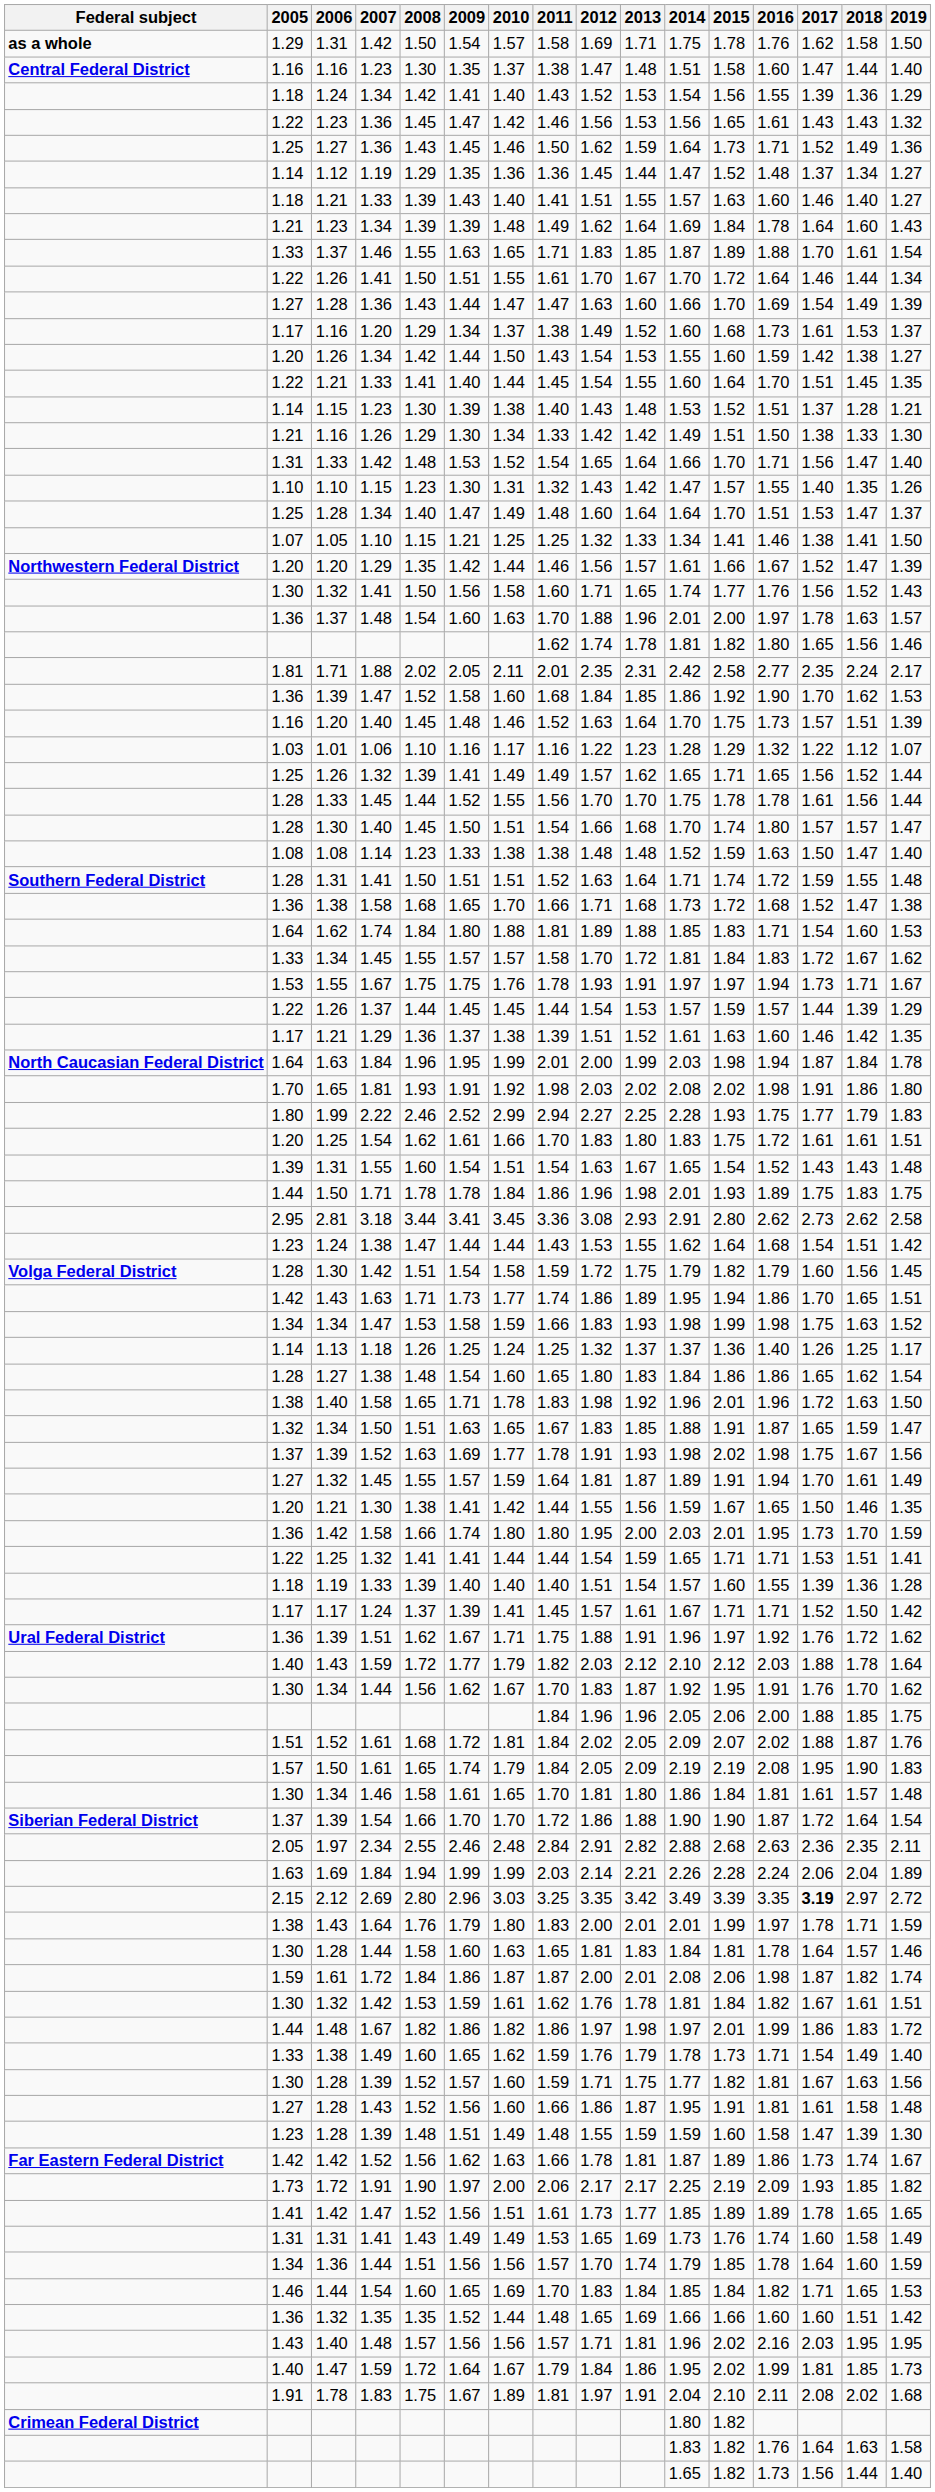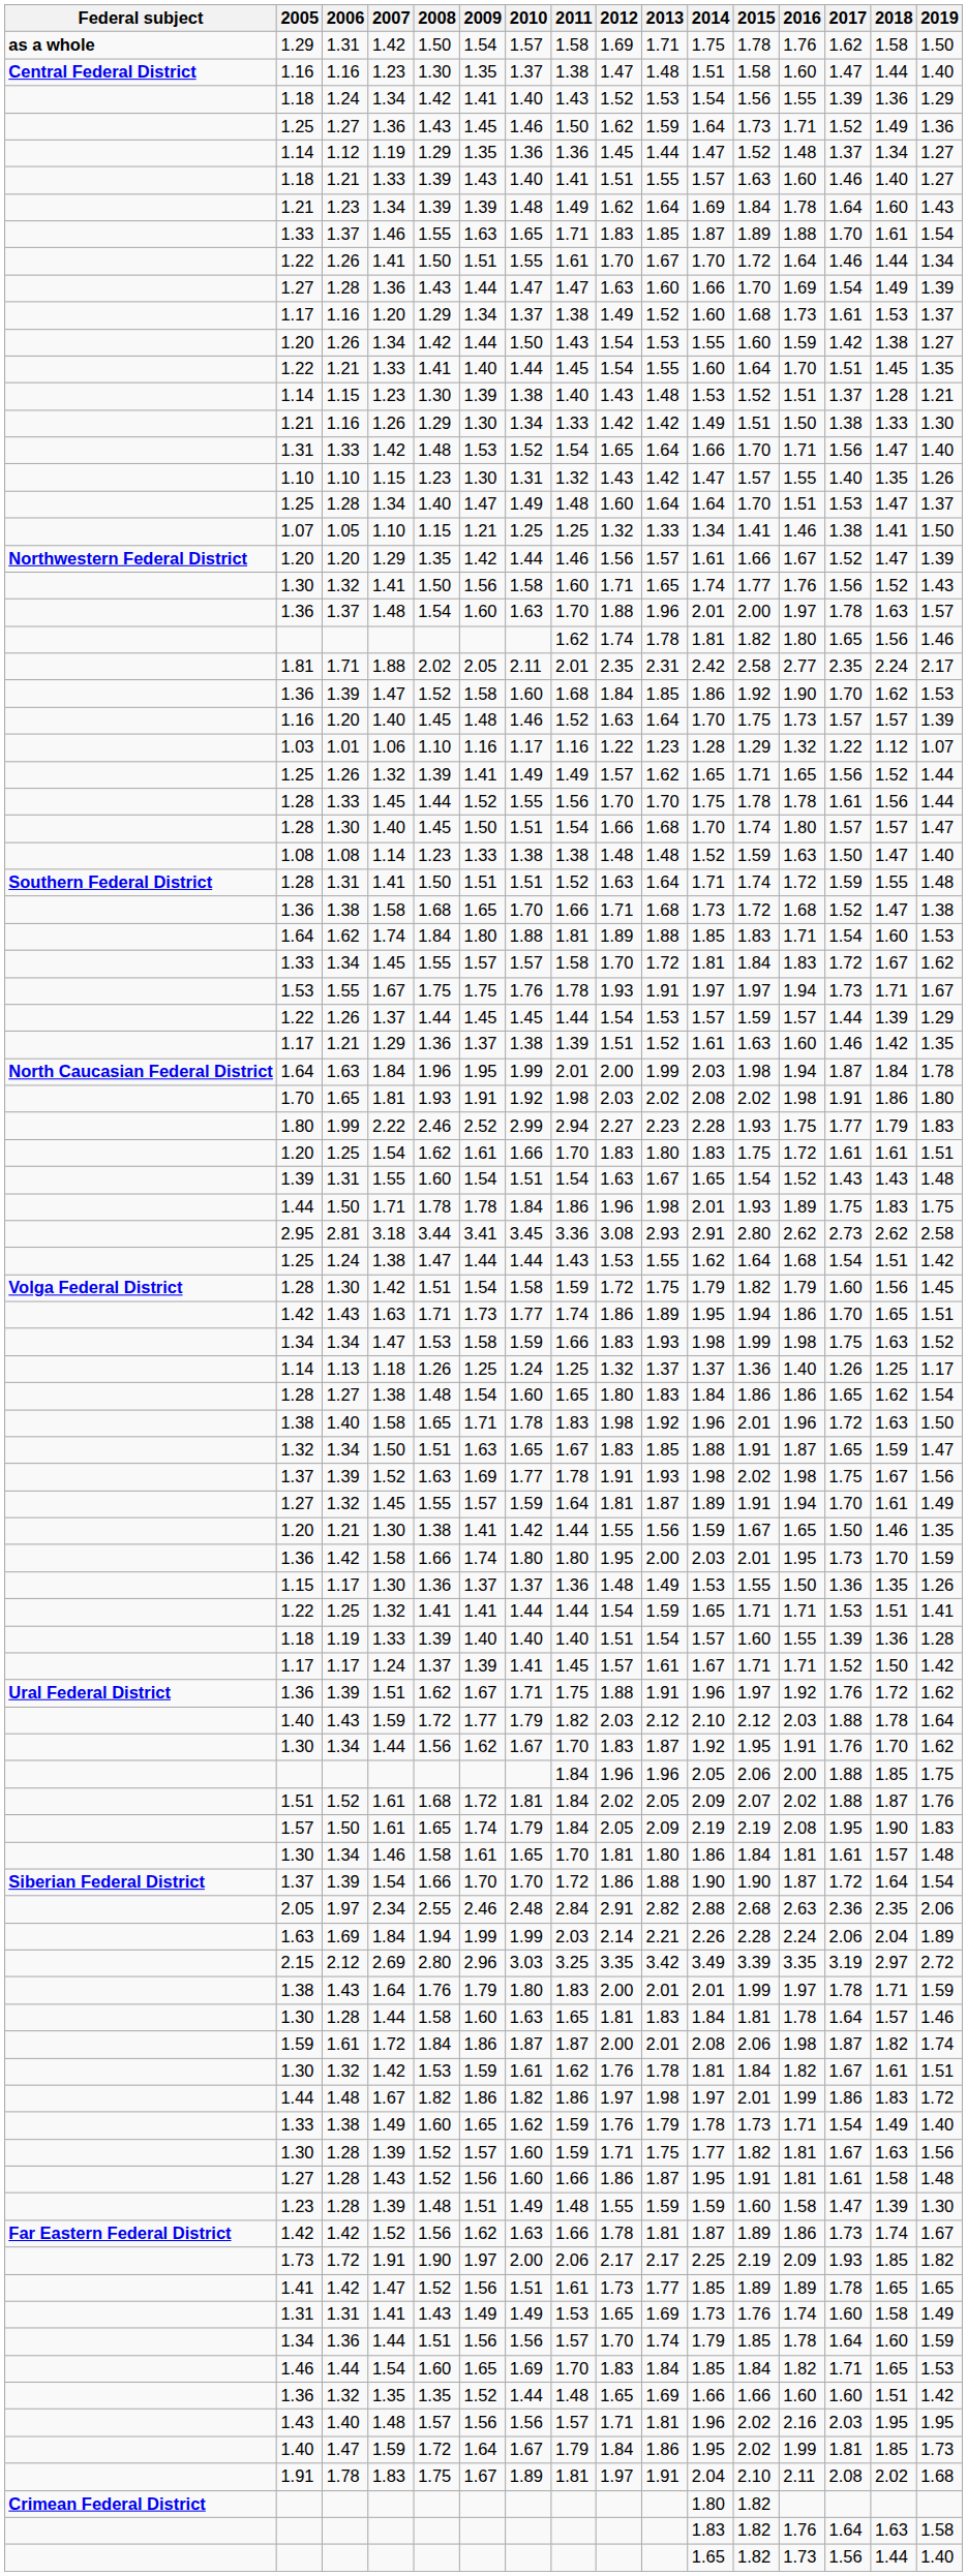- row: 1.22 | 1.23 | 1.36 | 1.45 | 1.47 | 1.42 | 1.46 | 1.56 | 1.53 | 1.56 | 1.65 | 1.61 | 1.43 | 1.43 | 1.32
1.20 / 1.40 | 2018: 1.51 -> 1.57
2.22 | 2013: 2.25 -> 2.23
1.24 / 1.38 | 2005: 1.23 -> 1.25
+ row: 1.15 | 1.17 | 1.30 | 1.36 | 1.37 | 1.37 | 1.36 | 1.48 | 1.49 | 1.53 | 1.55 | 1.50 | 1.36 | 1.35 | 1.26
2.34 | 2019: 2.11 -> 2.06
2.69 | 2017: bold -> normal
